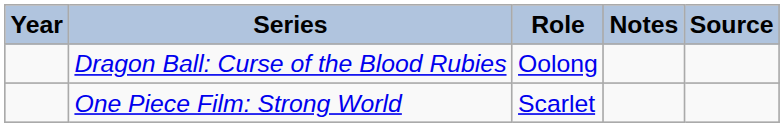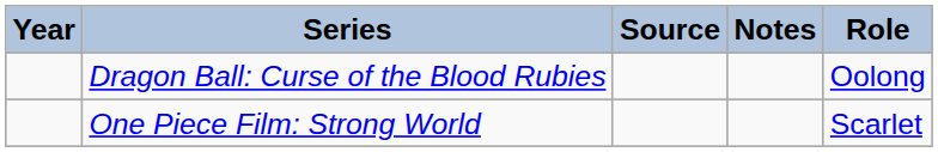columns swapped: Role <-> Source
